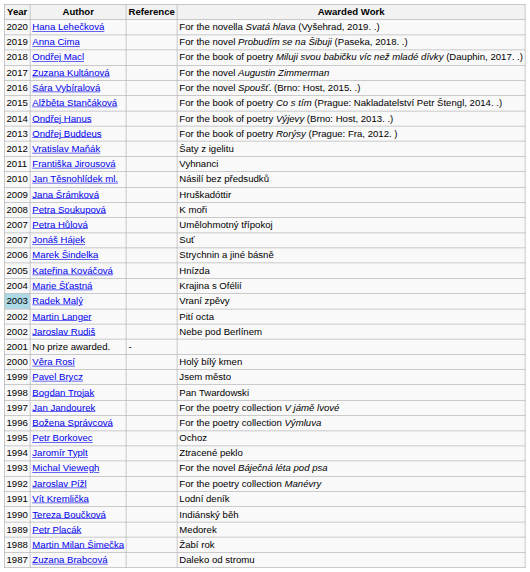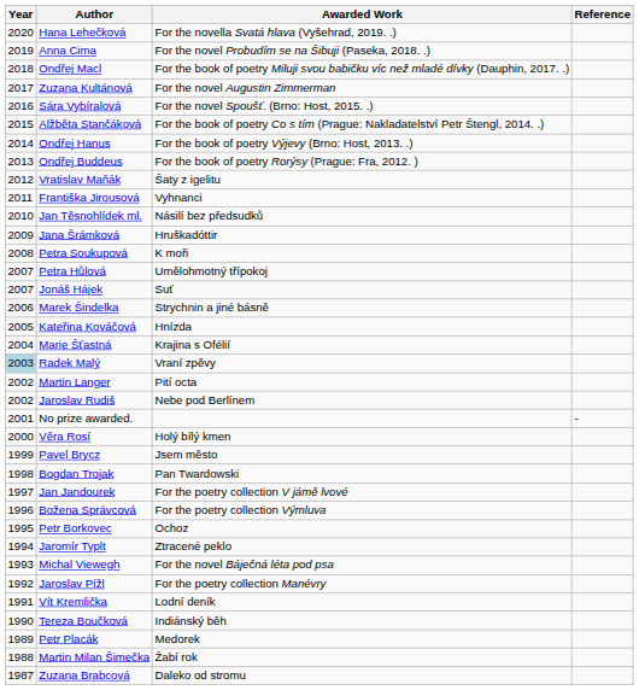columns swapped: Awarded Work <-> Reference
